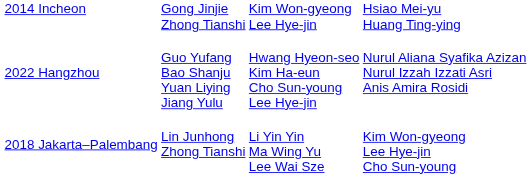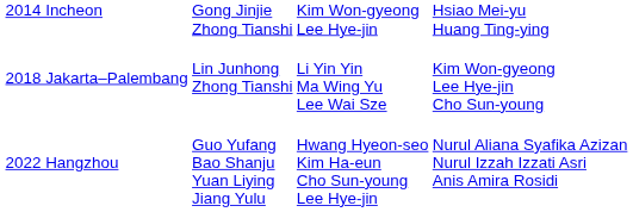rows swapped: 2018 Jakarta–Palembang <-> 2022 Hangzhou
